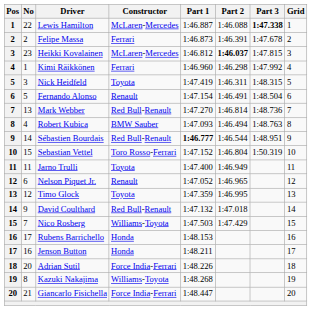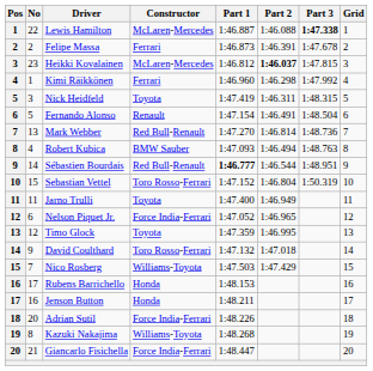Nelson Piquet Jr. | Constructor: Renault -> Force India-Ferrari
David Coulthard | Constructor: Red Bull-Renault -> Toro Rosso-Ferrari
